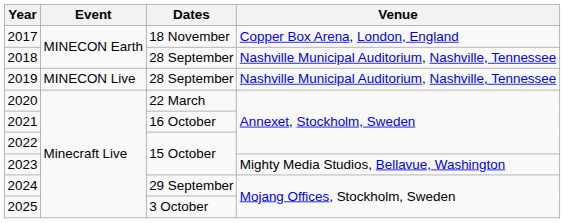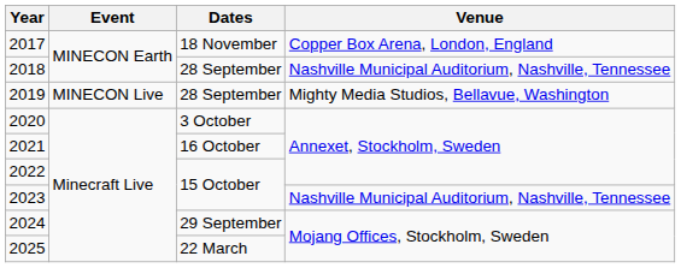2019 | Venue: Nashville Municipal Auditorium, Nashville, Tennessee -> Mighty Media Studios, Bellavue, Washington
2020 | Dates: 22 March -> 3 October
2023 | Venue: Mighty Media Studios, Bellavue, Washington -> Nashville Municipal Auditorium, Nashville, Tennessee
2025 | Dates: 3 October -> 22 March
